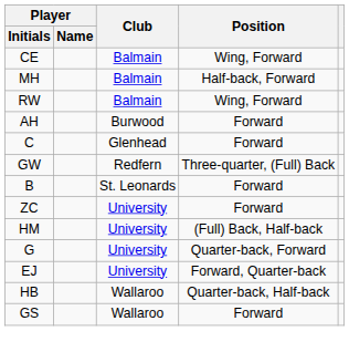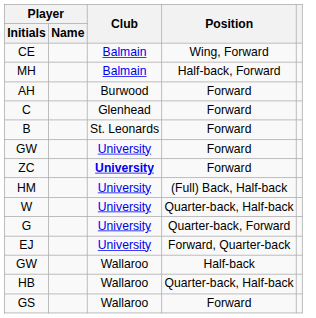- row: RW | Balmain | Wing, Forward
- row: GW | Redfern | Three-quarter, (Full) Back
+ row: GW | University | Forward
ZC | Club: normal -> bold
+ row: W | University | Quarter-back, Half-back
+ row: GW | Wallaroo | Half-back
